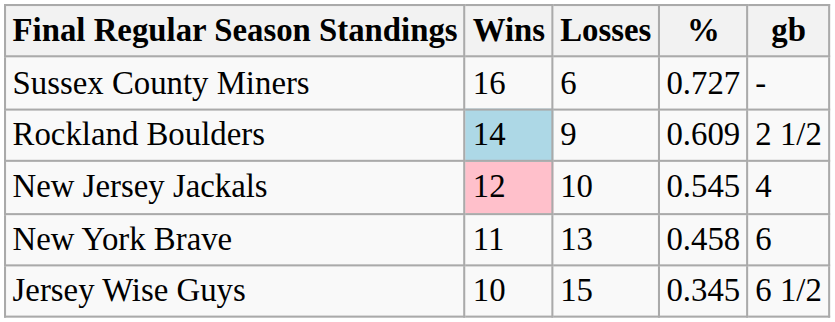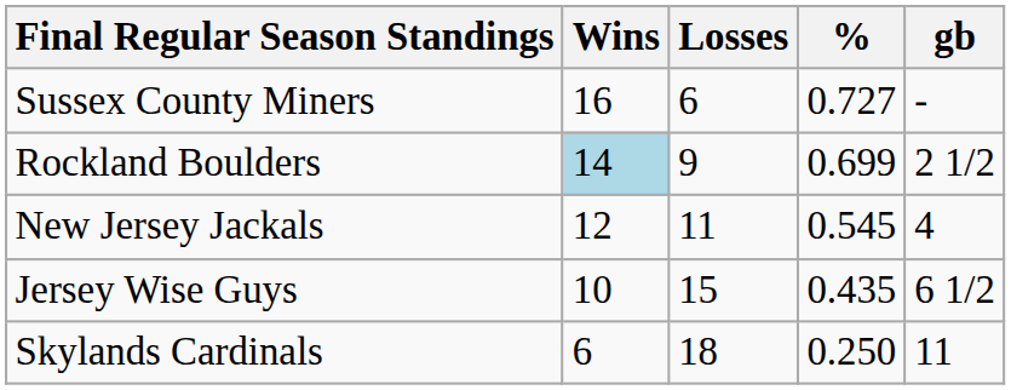Rockland Boulders | %: 0.609 -> 0.699
New Jersey Jackals | Wins: pink background -> no background
New Jersey Jackals | Losses: 10 -> 11
- row: New York Brave | 11 | 13 | 0.458 | 6
Jersey Wise Guys | %: 0.345 -> 0.435
+ row: Skylands Cardinals | 6 | 18 | 0.250 | 11
